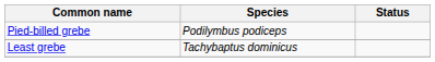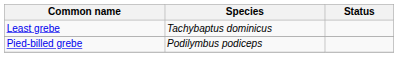rows swapped: Least grebe <-> Pied-billed grebe
